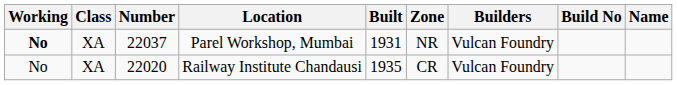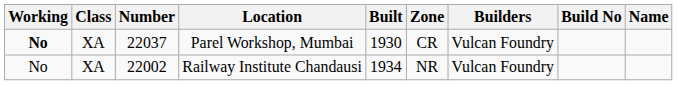Parel Workshop, Mumbai | Built: 1931 -> 1930
Parel Workshop, Mumbai | Zone: NR -> CR
Railway Institute Chandausi | Number: 22020 -> 22002
Railway Institute Chandausi | Built: 1935 -> 1934
Railway Institute Chandausi | Zone: CR -> NR
